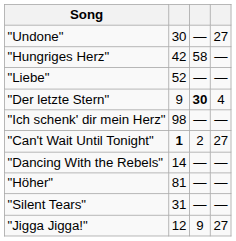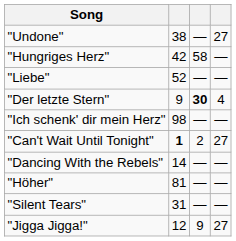"Undone" | column 2: 30 -> 38
